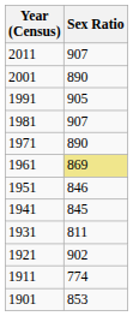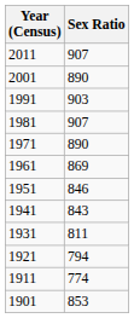1991 | Sex Ratio: 905 -> 903
1961 | Sex Ratio: khaki background -> no background
1941 | Sex Ratio: 845 -> 843
1921 | Sex Ratio: 902 -> 794
